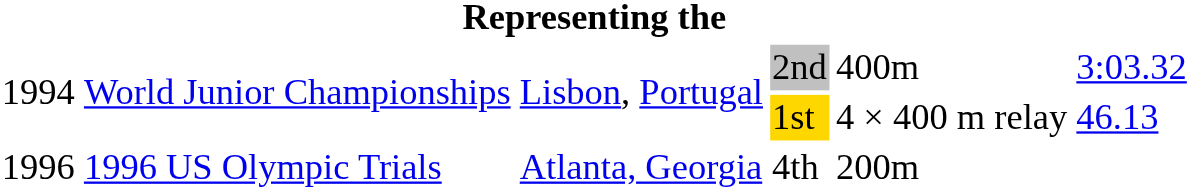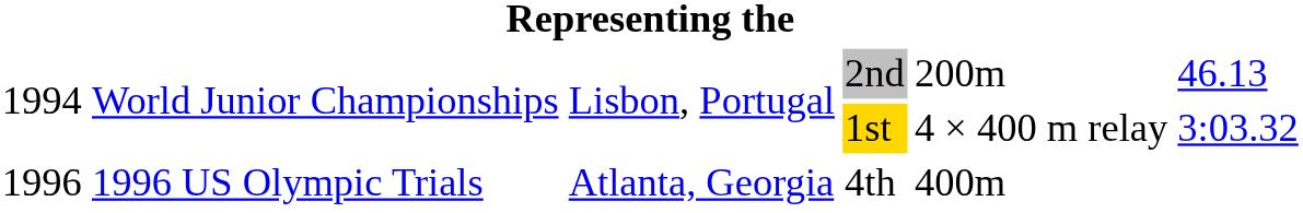2nd | column 5: 400m -> 200m
2nd | column 6: 3:03.32 -> 46.13
1st | column 6: 46.13 -> 3:03.32
4th | column 5: 200m -> 400m
